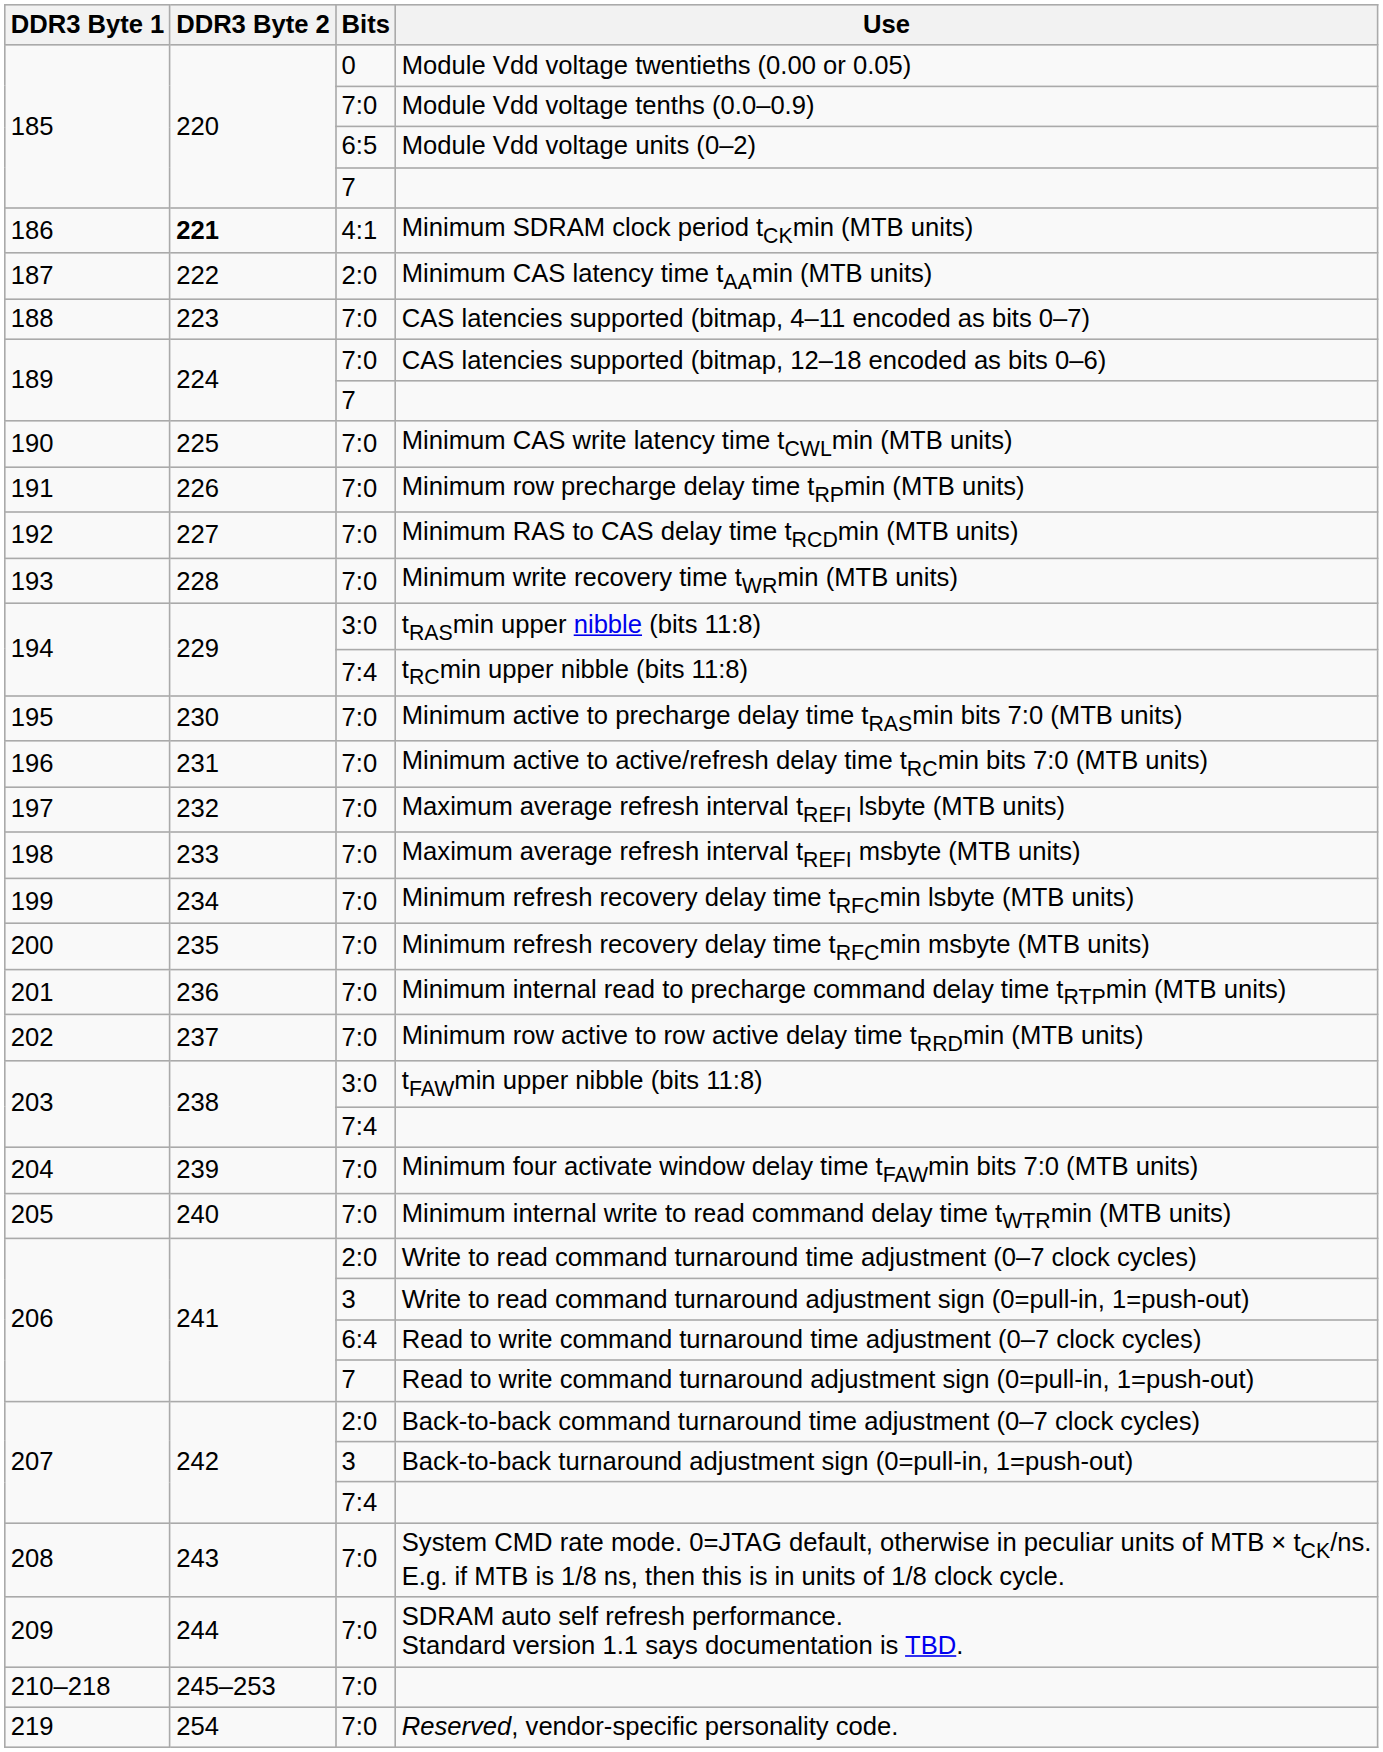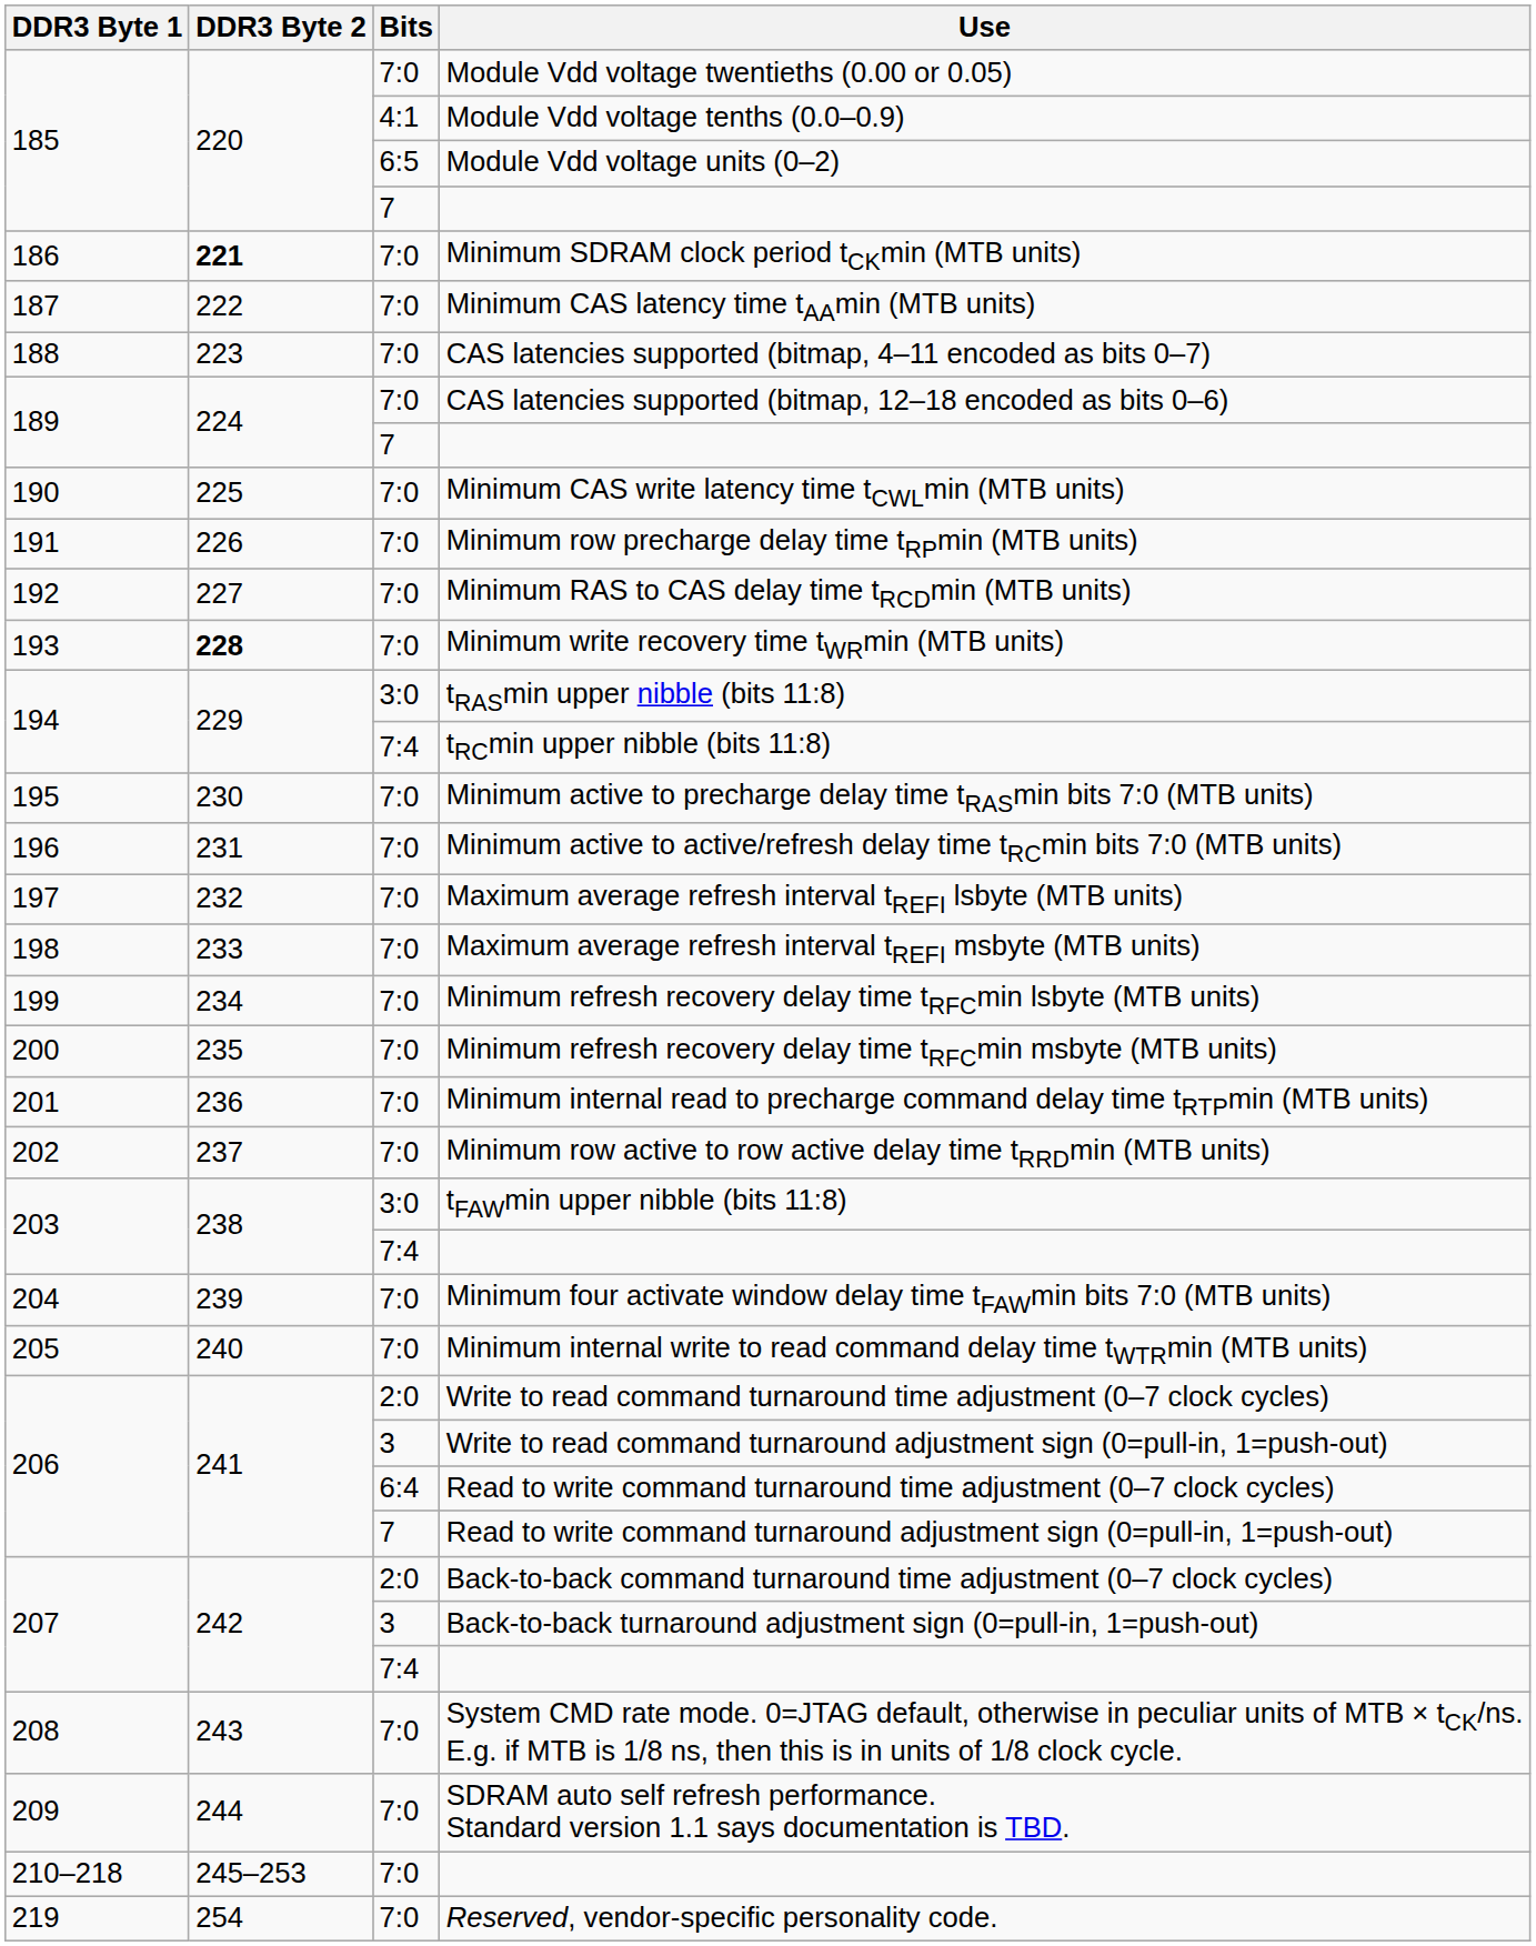Module Vdd voltage twentieths (0.00 or 0.05) | Bits: 0 -> 7:0
Module Vdd voltage tenths (0.0–0.9) | Bits: 7:0 -> 4:1
Minimum SDRAM clock period tCKmin (MTB units) | Bits: 4:1 -> 7:0
Minimum CAS latency time tAAmin (MTB units) | Bits: 2:0 -> 7:0
Minimum write recovery time tWRmin (MTB units) | DDR3 Byte 2: normal -> bold
